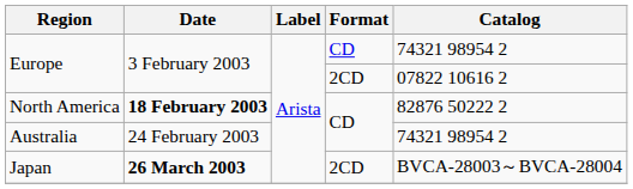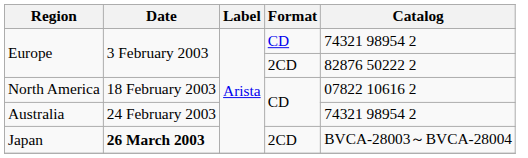Europe / 2CD | Catalog: 07822 10616 2 -> 82876 50222 2
North America | Date: bold -> normal
North America | Catalog: 82876 50222 2 -> 07822 10616 2
